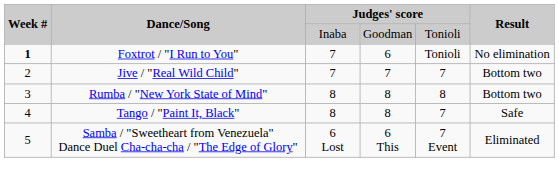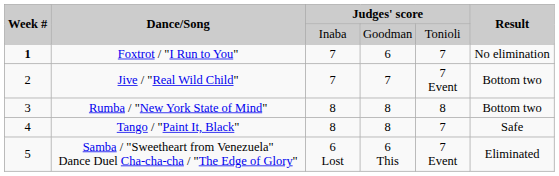Foxtrot / "I Run to You" | column 5: Tonioli -> 7
Jive / "Real Wild Child" | column 5: 7 -> 7 Event
